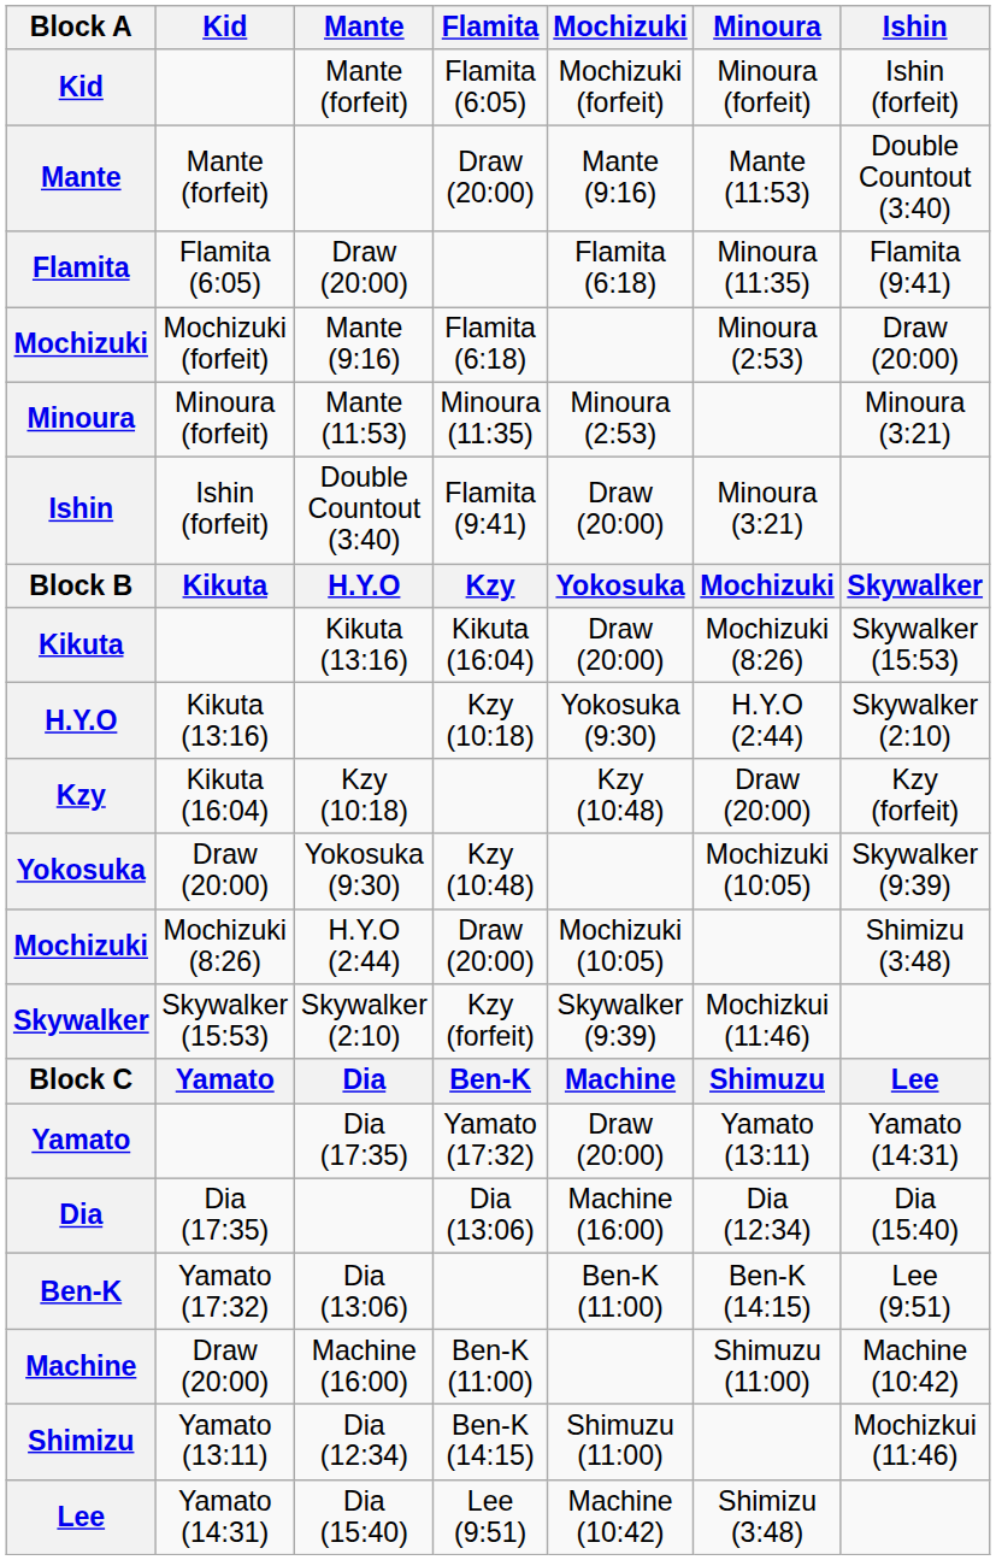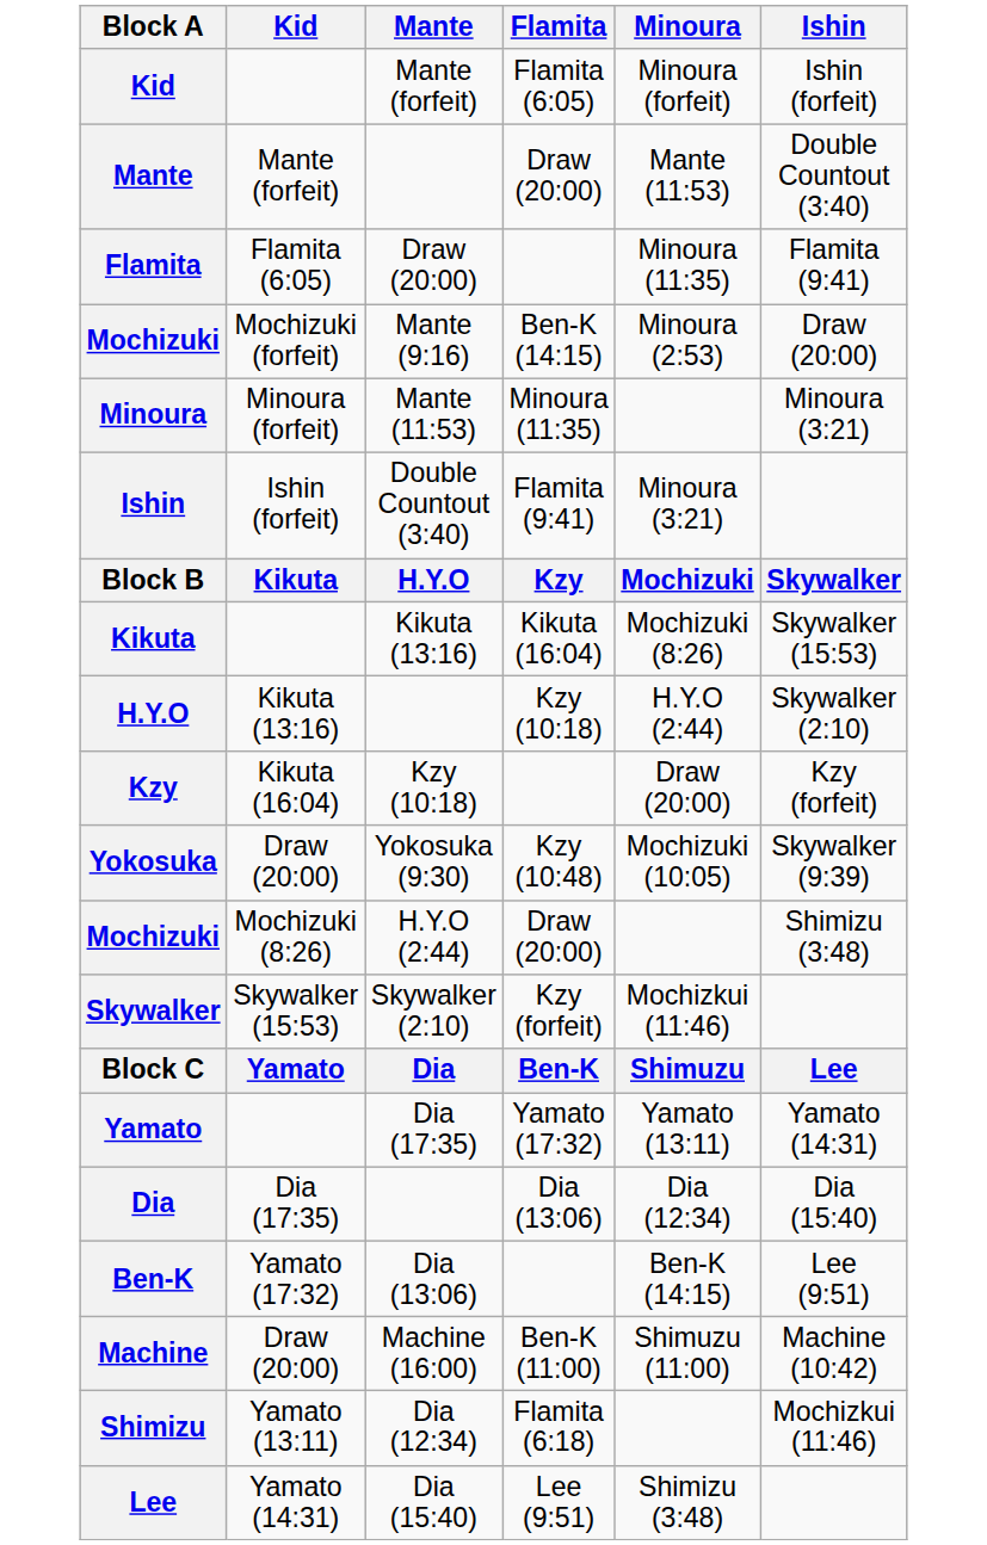- column: Mochizuki | Mochizuki (forfeit) | Mante (9:16) | Flamita (6:18) | Minoura (2:53) | Draw (20:00) | Yokosuka | Draw (20:00) | Yokosuka (9:30) | Kzy (10:48) | Mochizuki (10:05) | Skywalker (9:39) | Machine | Draw (20:00) | Machine (16:00) | Ben-K (11:00) | Shimuzu (11:00) | Machine (10:42)
Mochizuki / Mante (9:16) | Flamita: Flamita (6:18) -> Ben-K (14:15)
Shimizu | Flamita: Ben-K (14:15) -> Flamita (6:18)
